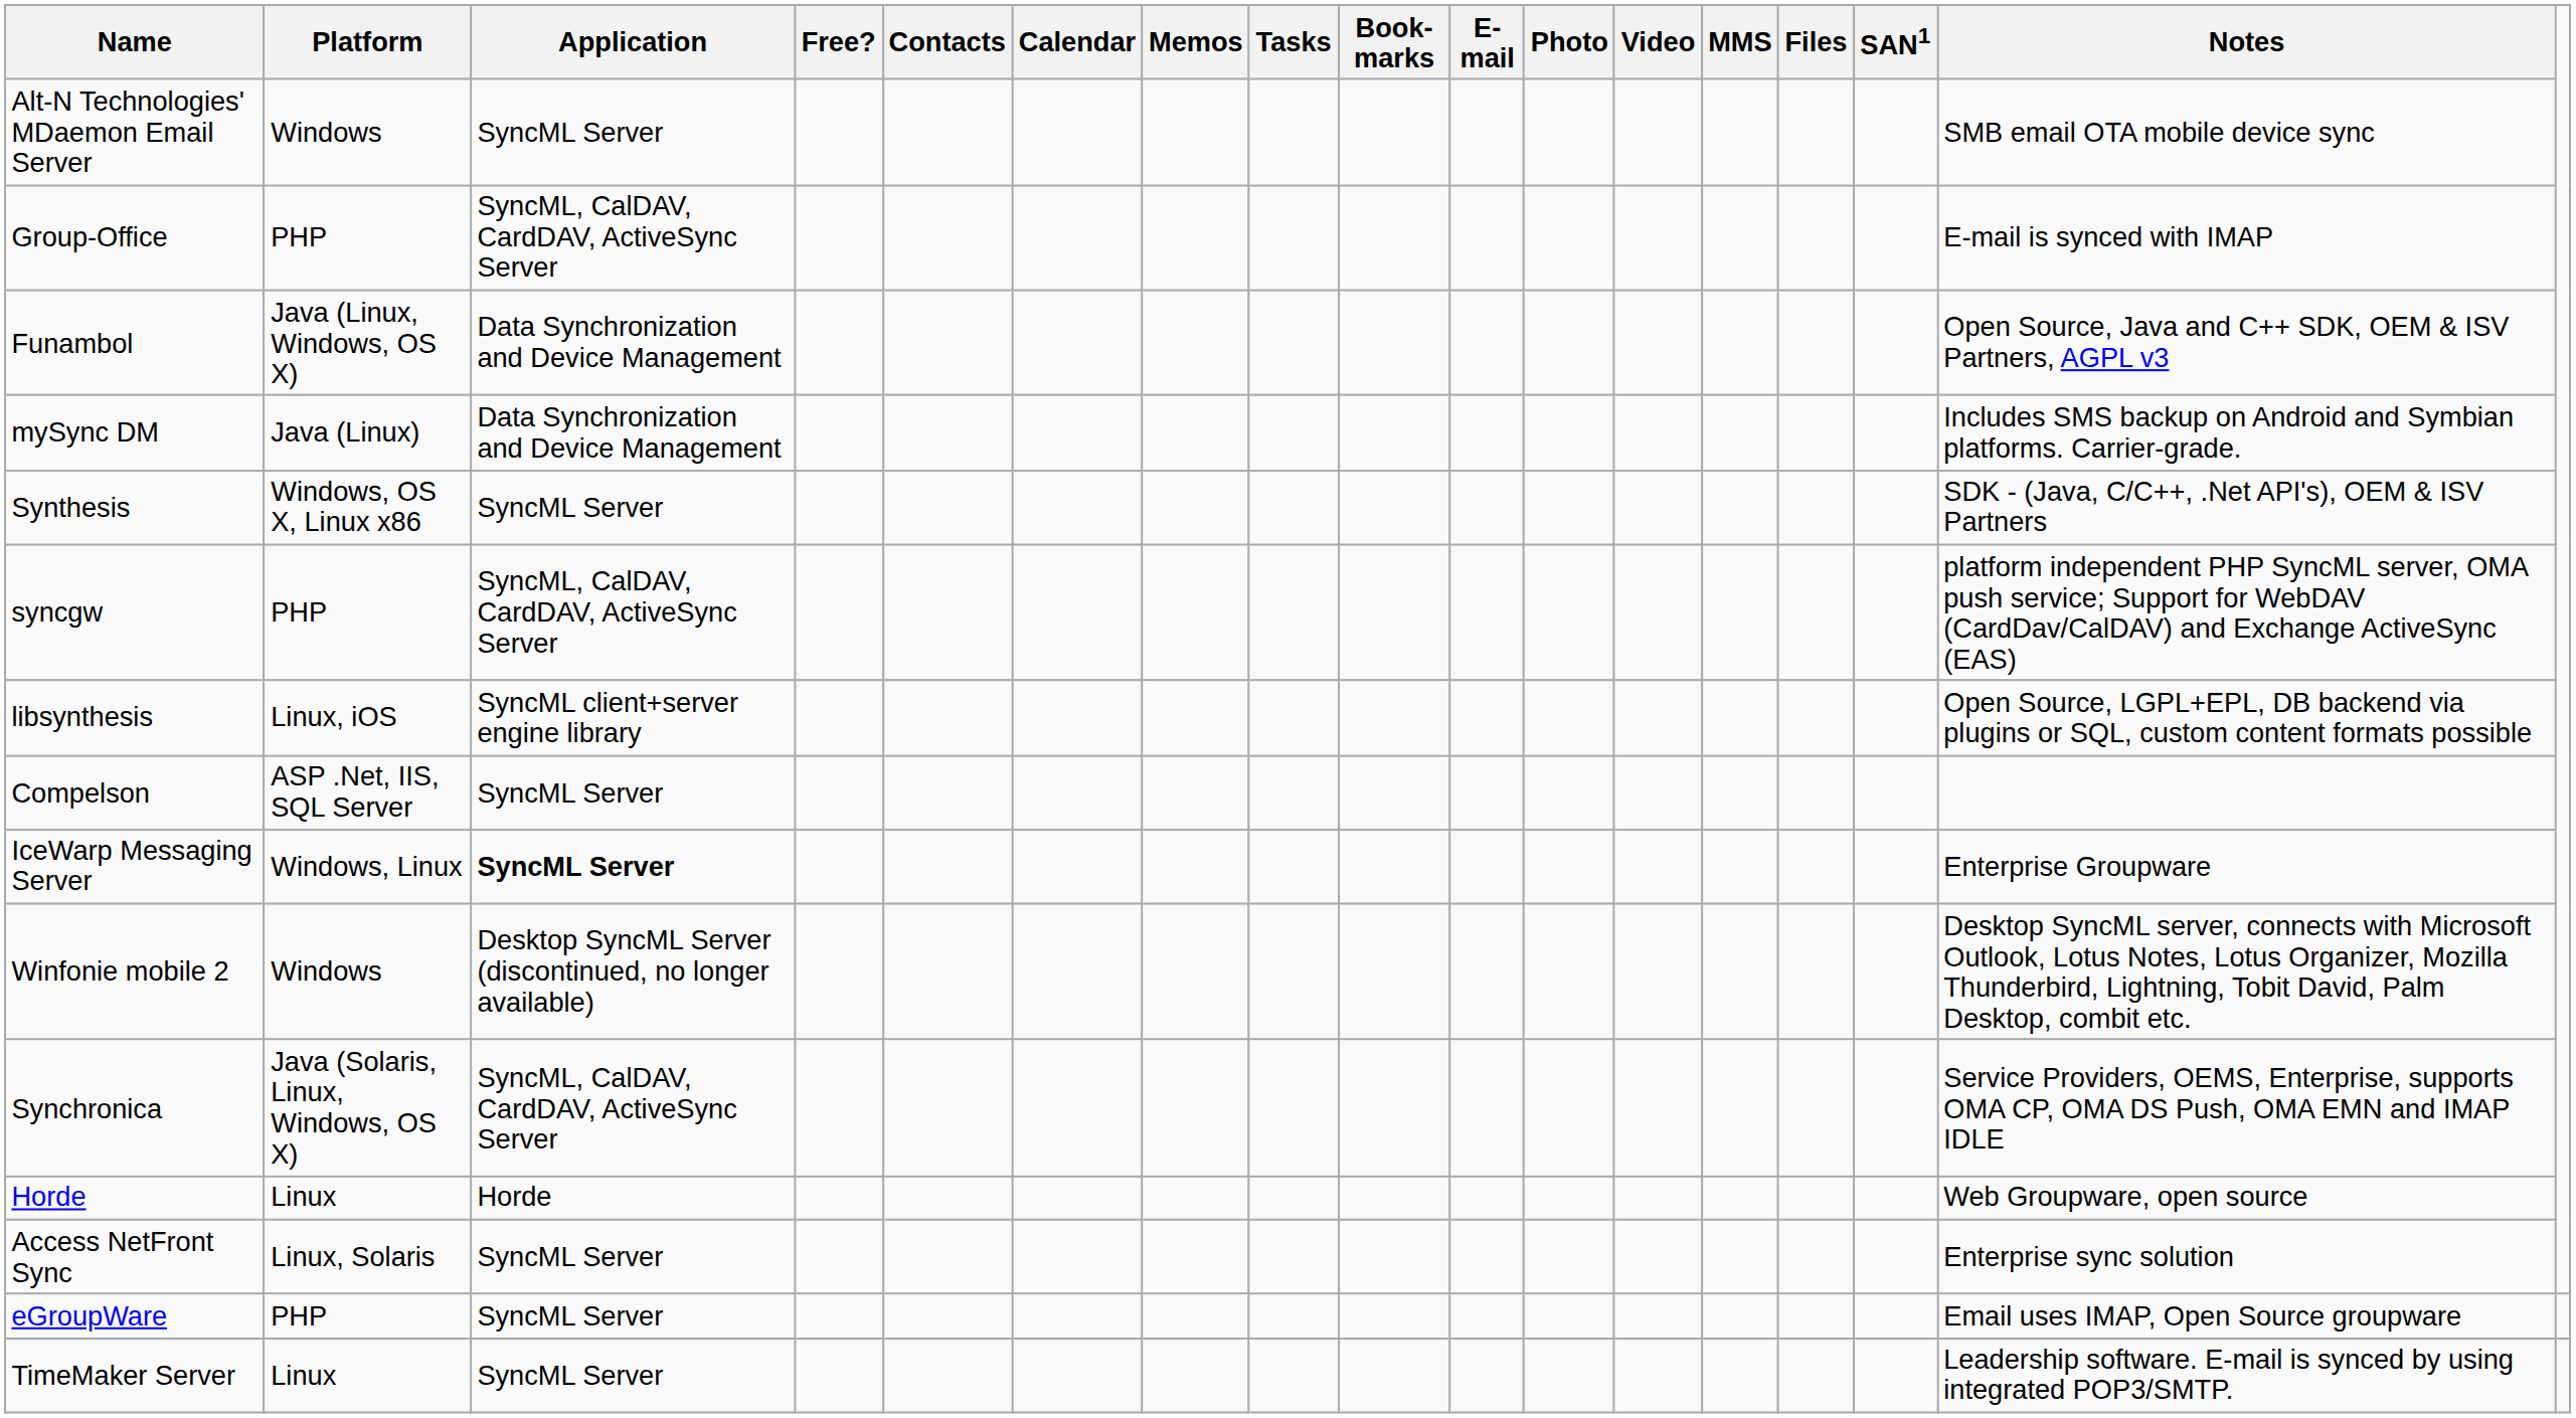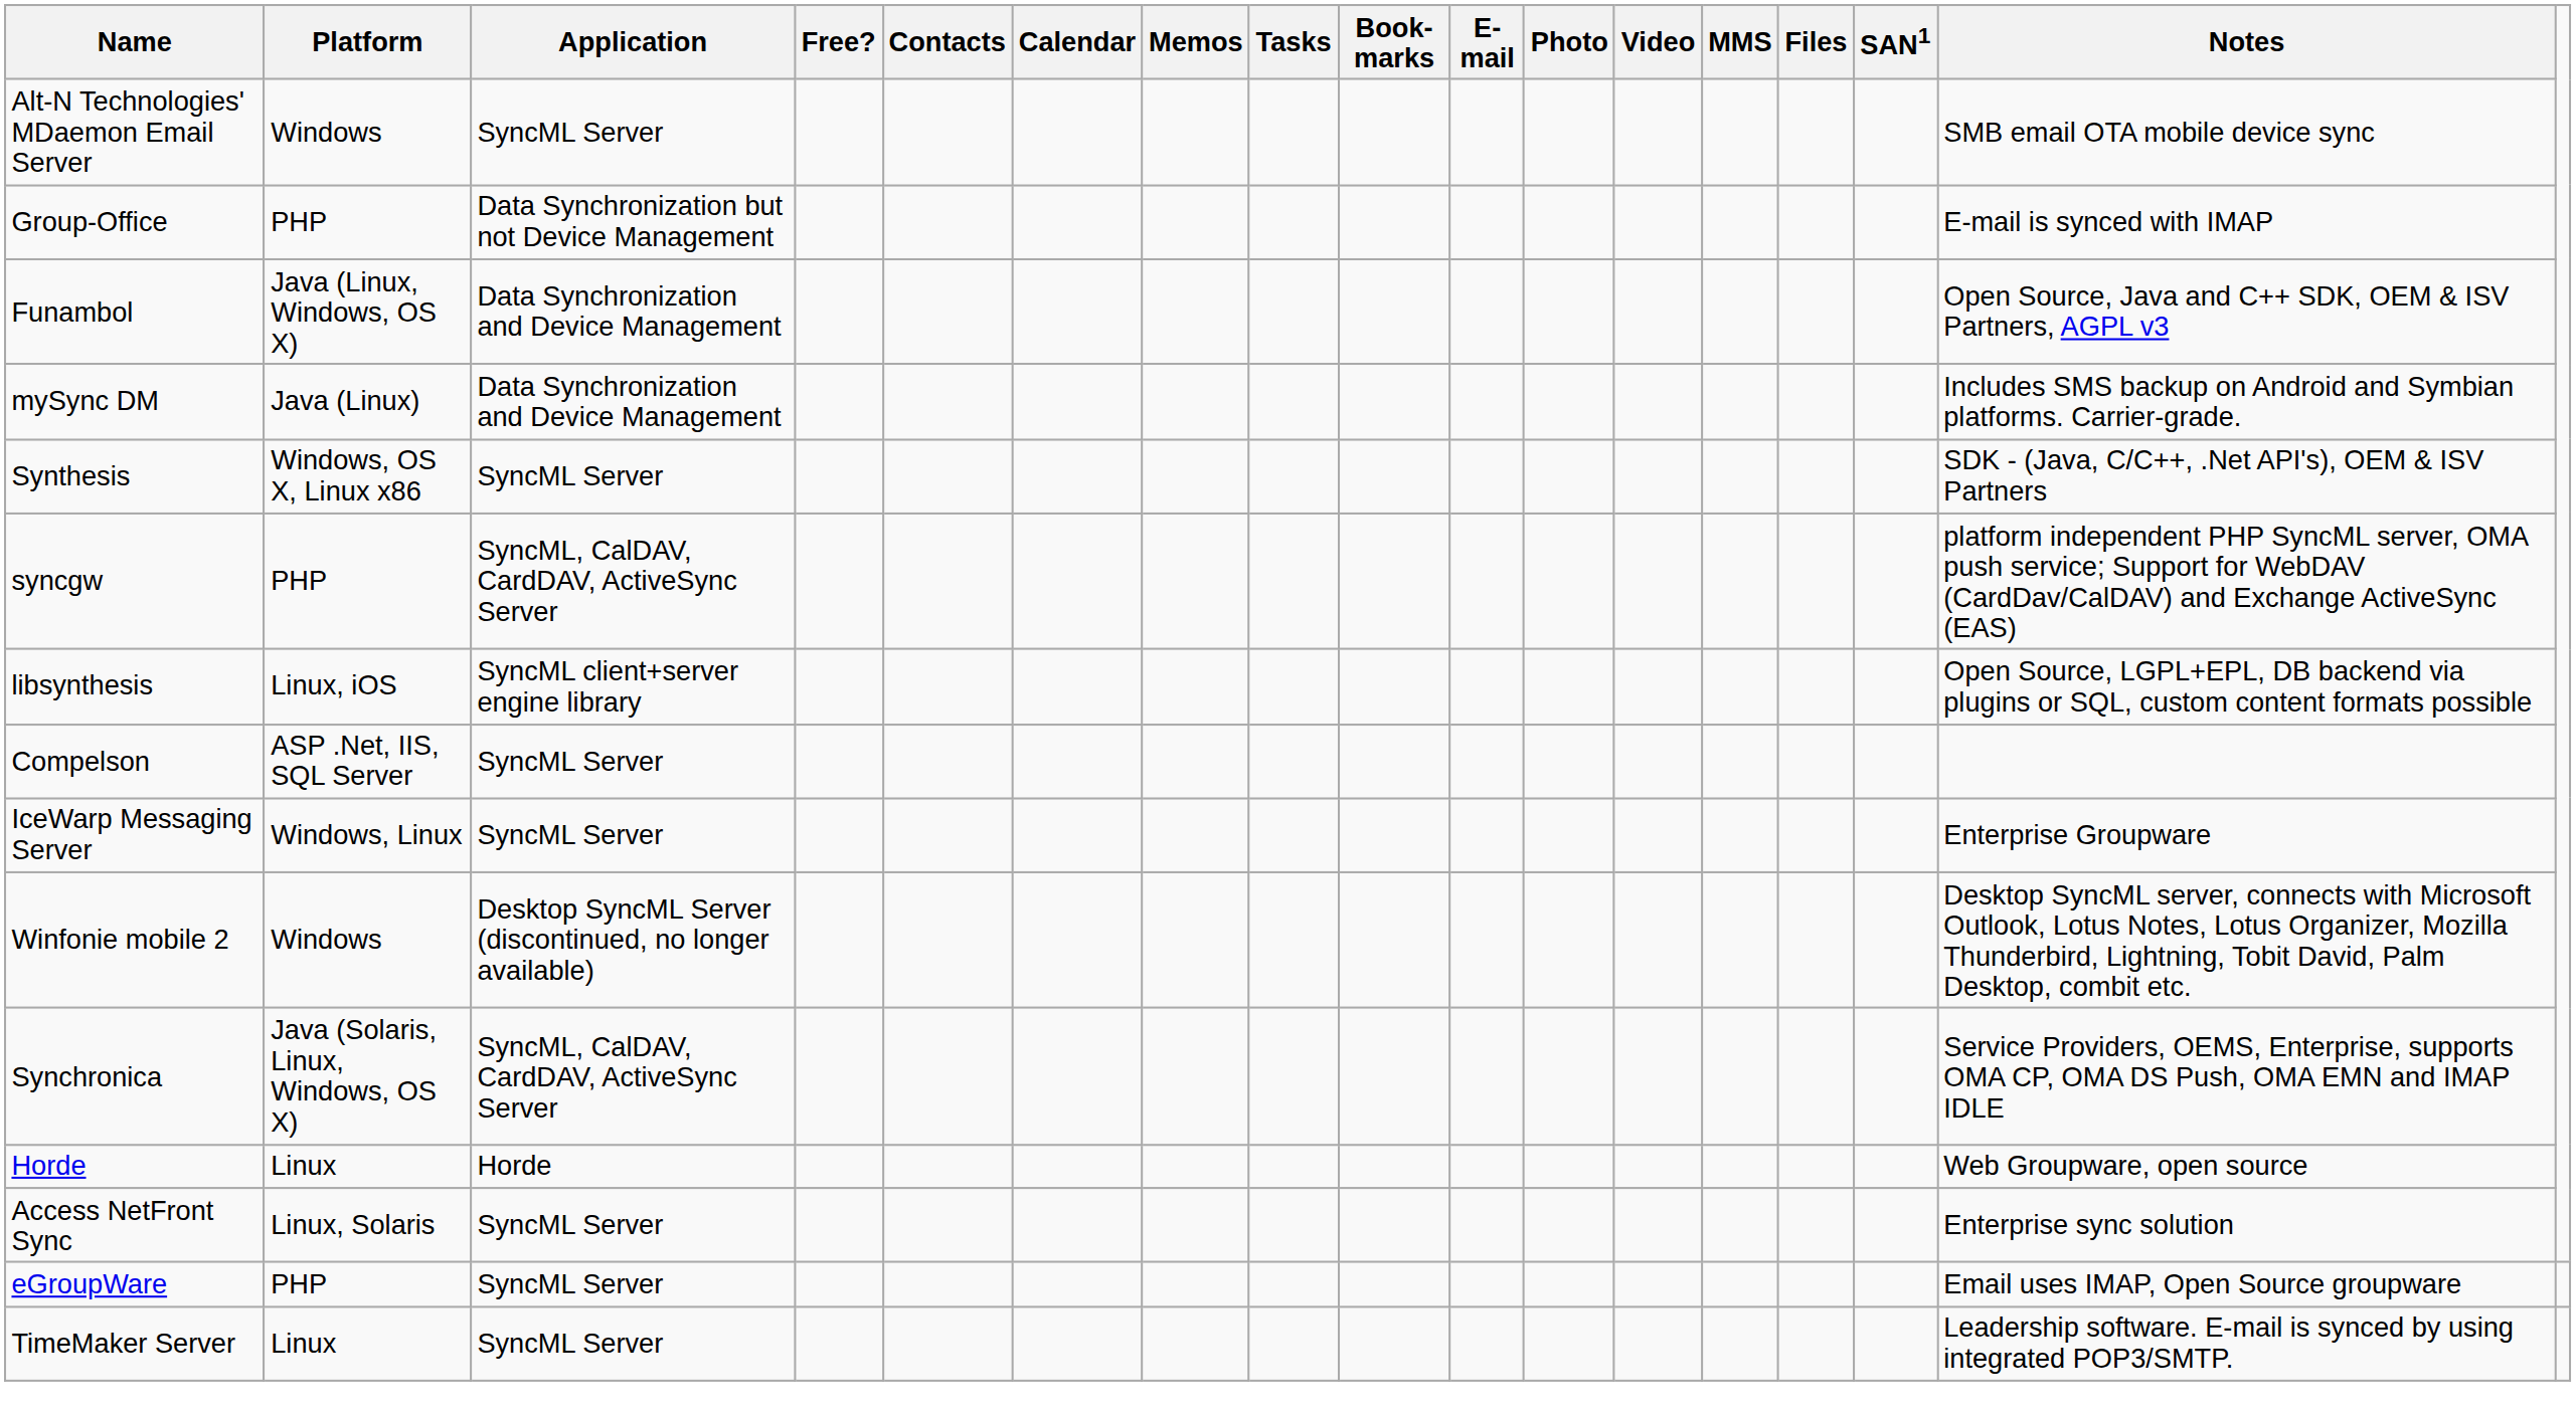Group-Office | Application: SyncML, CalDAV, CardDAV, ActiveSync Server -> Data Synchronization but not Device Management
IceWarp Messaging Server | Application: bold -> normal
